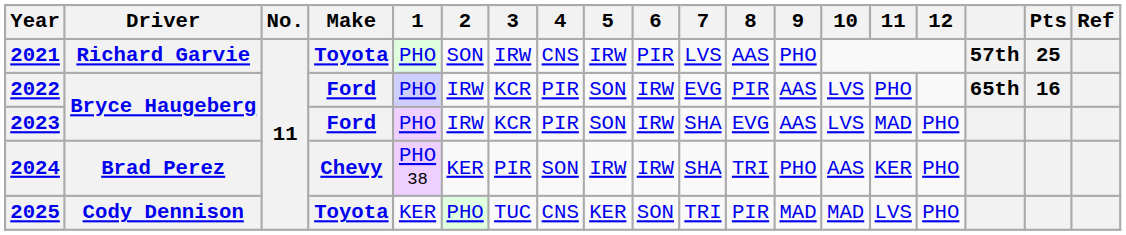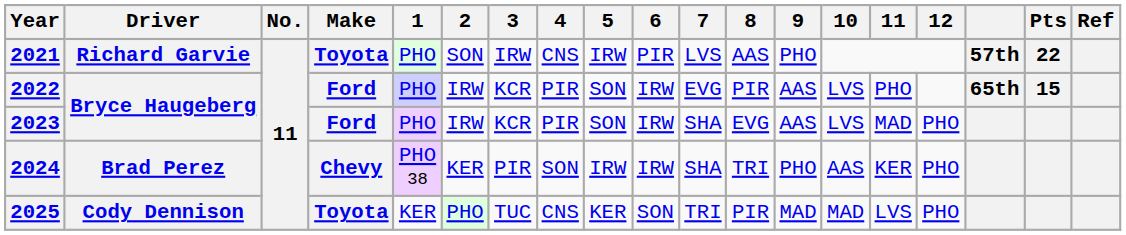2021 | Pts: 25 -> 22
2022 | Pts: 16 -> 15
